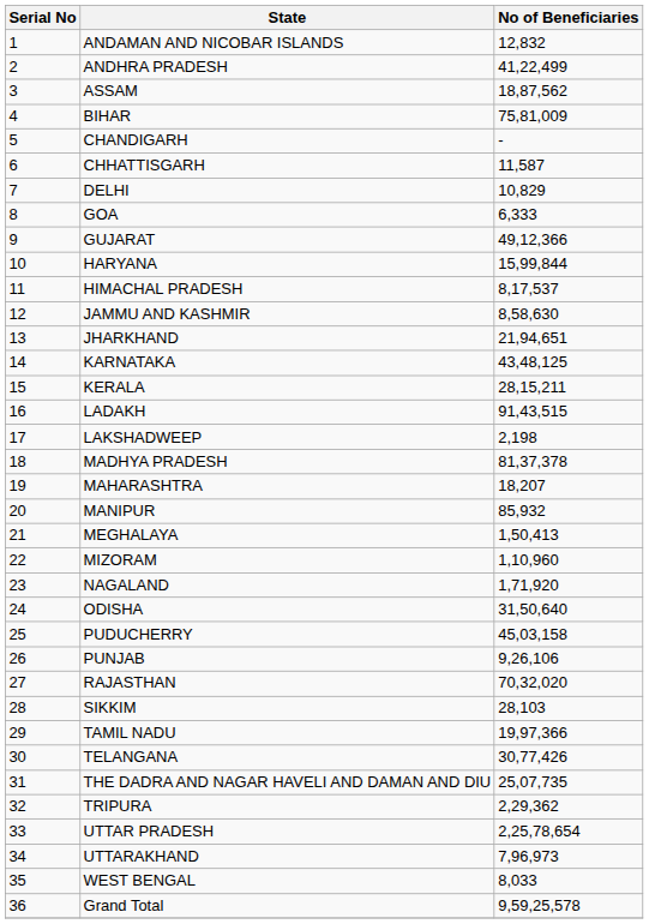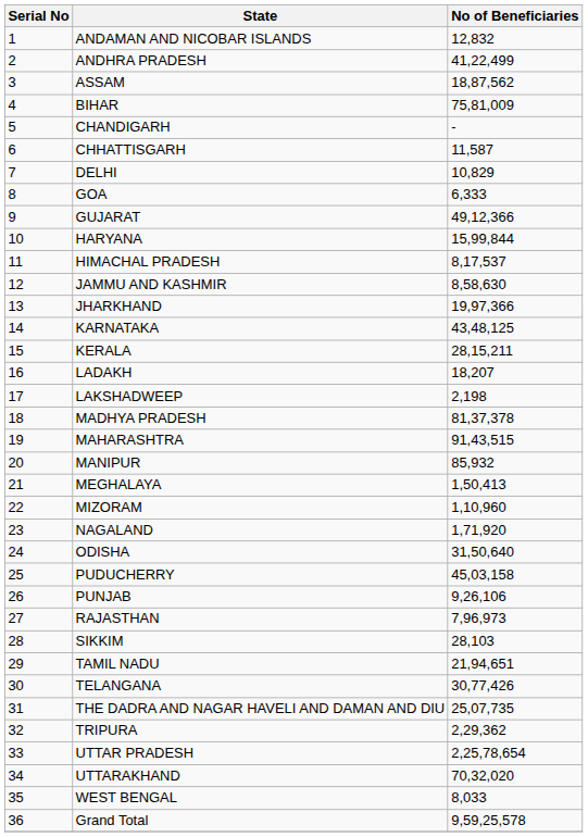JHARKHAND | No of Beneficiaries: 21,94,651 -> 19,97,366
LADAKH | No of Beneficiaries: 91,43,515 -> 18,207
MAHARASHTRA | No of Beneficiaries: 18,207 -> 91,43,515
RAJASTHAN | No of Beneficiaries: 70,32,020 -> 7,96,973
TAMIL NADU | No of Beneficiaries: 19,97,366 -> 21,94,651
UTTARAKHAND | No of Beneficiaries: 7,96,973 -> 70,32,020
